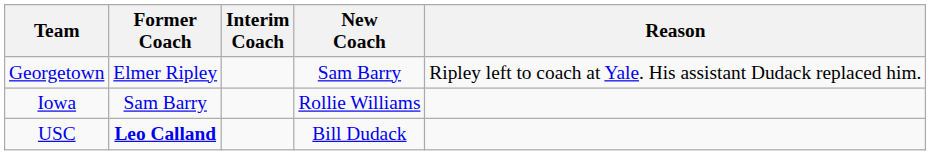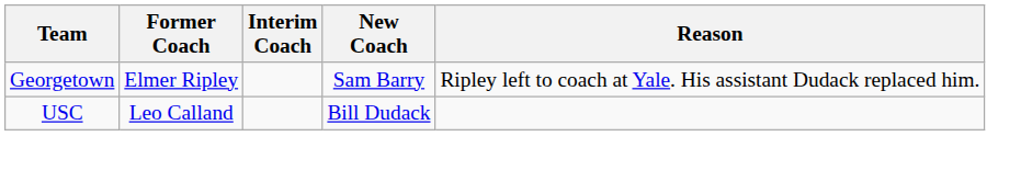- row: Iowa | Sam Barry | Rollie Williams
USC | Former Coach: bold -> normal
